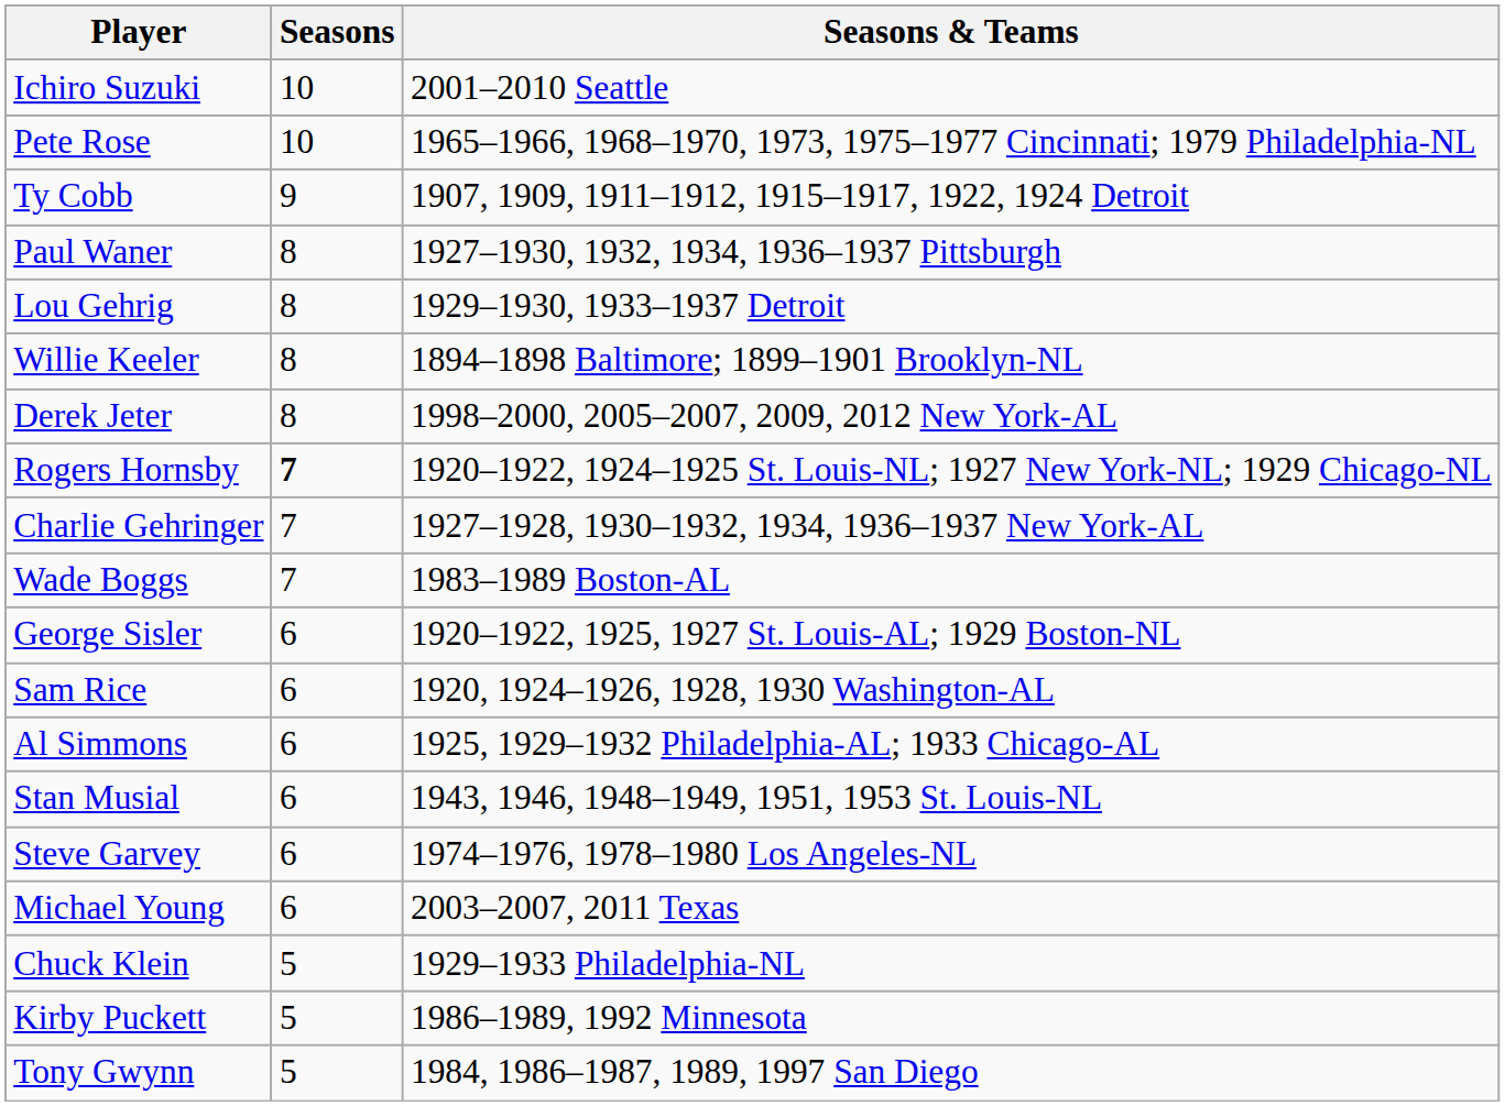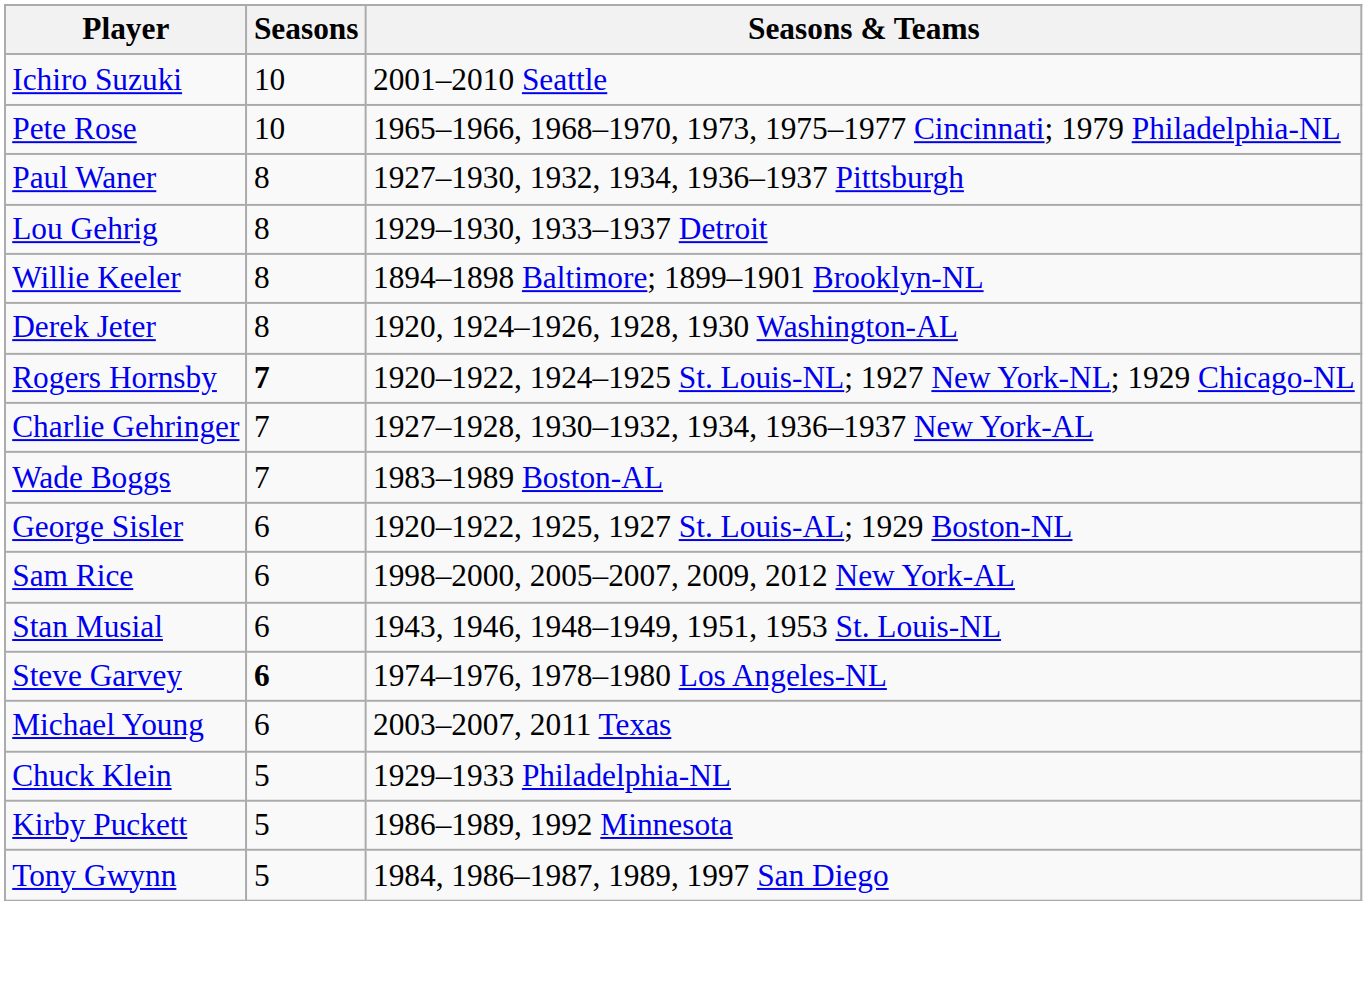- row: Ty Cobb | 9 | 1907, 1909, 1911–1912, 1915–1917, 1922, 1924 Detroit
Derek Jeter | Seasons & Teams: 1998–2000, 2005–2007, 2009, 2012 New York-AL -> 1920, 1924–1926, 1928, 1930 Washington-AL
Sam Rice | Seasons & Teams: 1920, 1924–1926, 1928, 1930 Washington-AL -> 1998–2000, 2005–2007, 2009, 2012 New York-AL
- row: Al Simmons | 6 | 1925, 1929–1932 Philadelphia-AL; 1933 Chicago-AL
Steve Garvey | Seasons: normal -> bold
